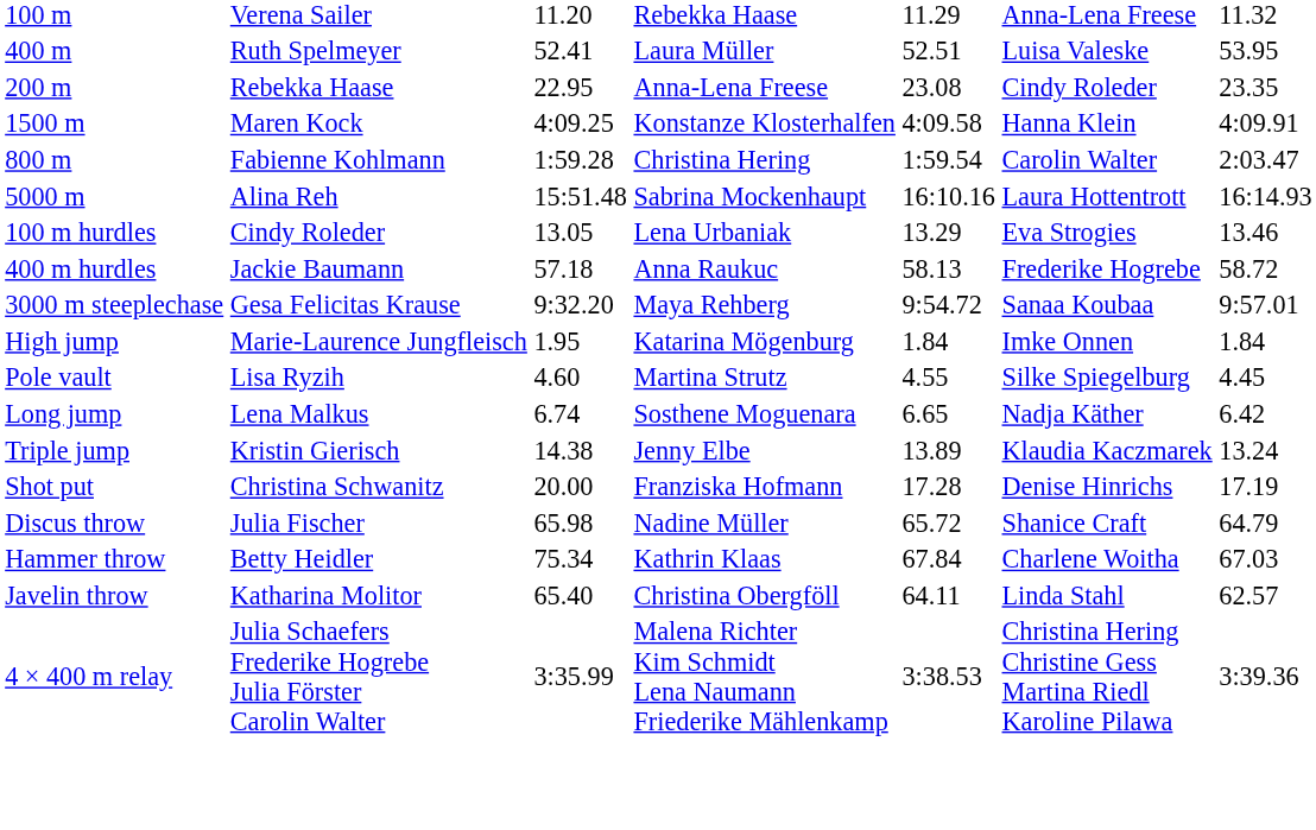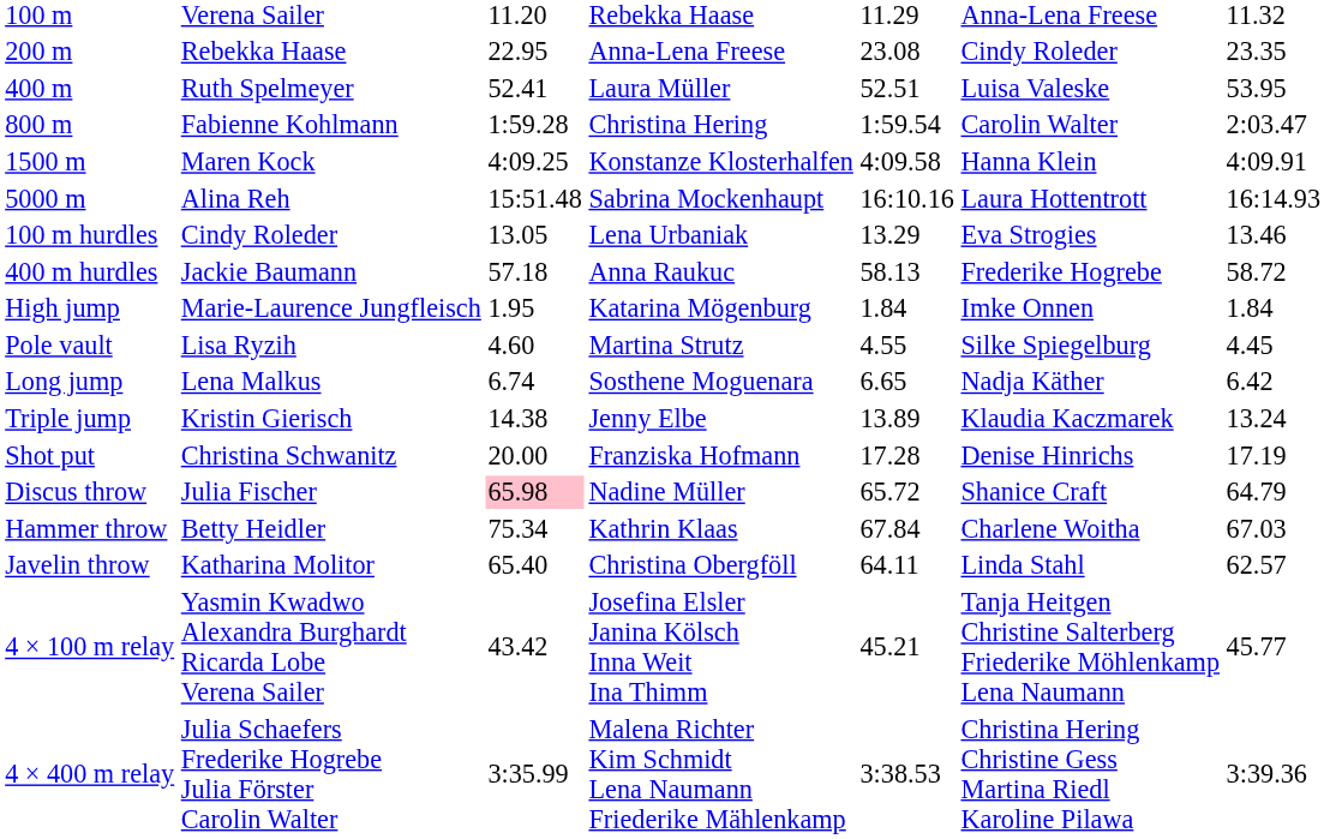rows swapped: 200 m <-> 400 m
rows swapped: 800 m <-> 1500 m
- row: 3000 m steeplechase | Gesa Felicitas Krause | 9:32.20 | Maya Rehberg | 9:54.72 | Sanaa Koubaa | 9:57.01
Discus throw | column 3: no background -> pink background
+ row: 4 × 100 m relay | Yasmin Kwadwo Alexandra Burghardt Ricarda Lobe Verena Sailer | 43.42 | Josefina Elsler Janina Kölsch Inna Weit Ina Thimm | 45.21 | Tanja Heitgen Christine Salterberg Friederike Möhlenkamp Lena Naumann | 45.77
